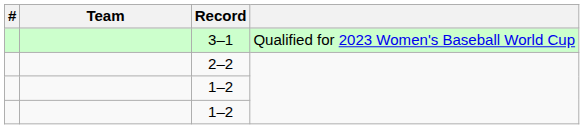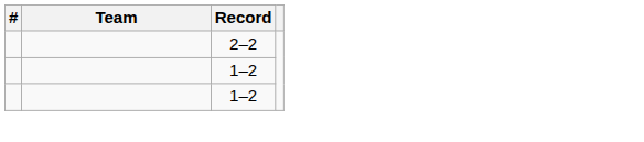- row: 3–1 | Qualified for 2023 Women's Baseball World Cup
